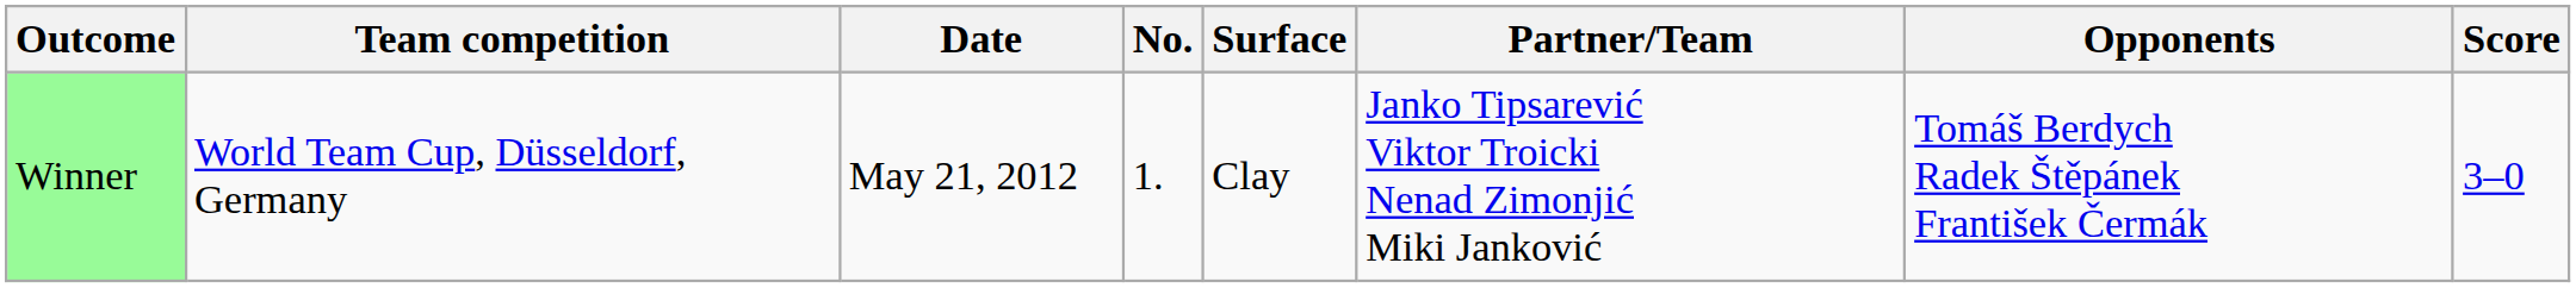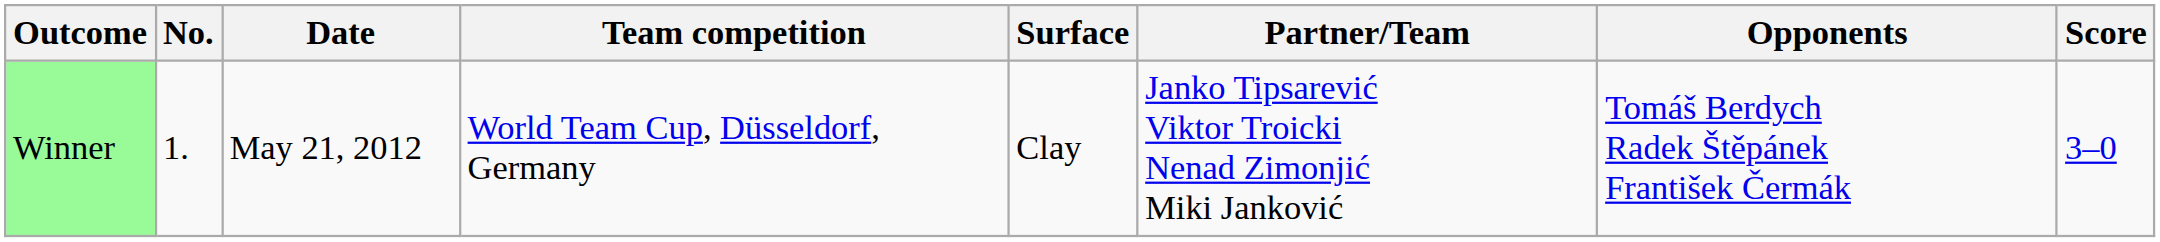columns swapped: No. <-> Team competition
